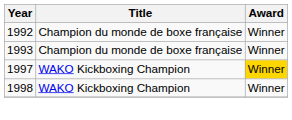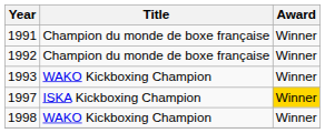+ row: 1991 | Champion du monde de boxe française | Winner
1993 | Title: Champion du monde de boxe française -> WAKO Kickboxing Champion
1997 | Title: WAKO Kickboxing Champion -> ISKA Kickboxing Champion
